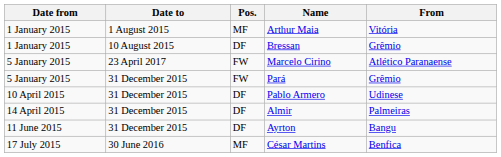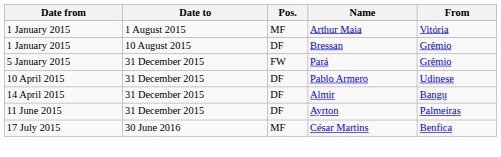- row: 5 January 2015 | 23 April 2017 | FW | Marcelo Cirino | Atlético Paranaense
Almir | From: Palmeiras -> Bangu
Ayrton | From: Bangu -> Palmeiras
